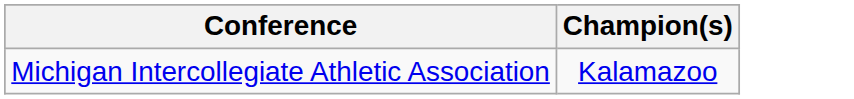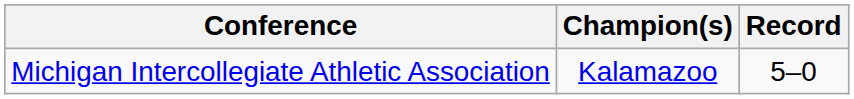+ column: Record | 5–0
